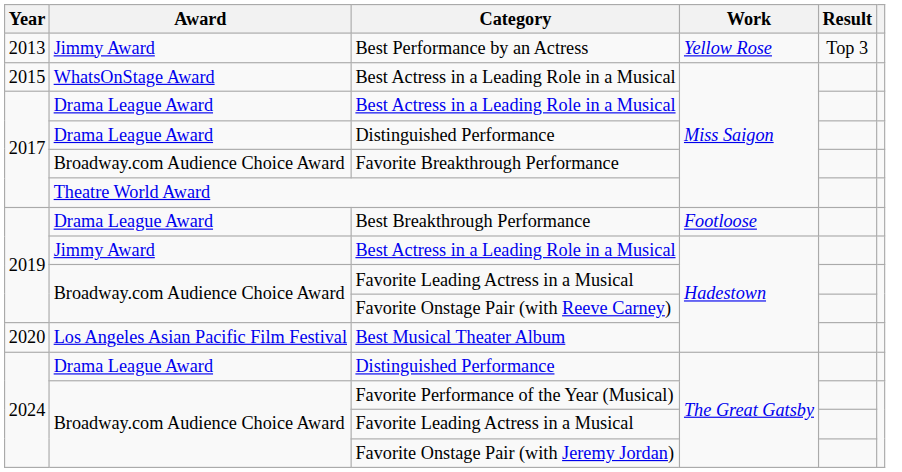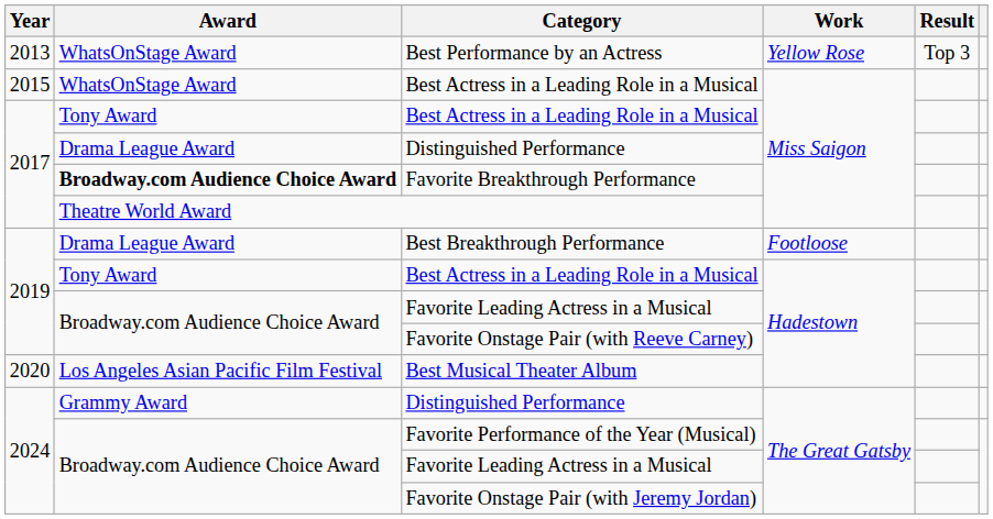Best Performance by an Actress | Award: Jimmy Award -> WhatsOnStage Award
2017 / Best Actress in a Leading Role in a Musical | Award: Drama League Award -> Tony Award
Favorite Breakthrough Performance | Award: normal -> bold
2019 / Best Actress in a Leading Role in a Musical | Award: Jimmy Award -> Tony Award
2024 / Distinguished Performance | Award: Drama League Award -> Grammy Award
